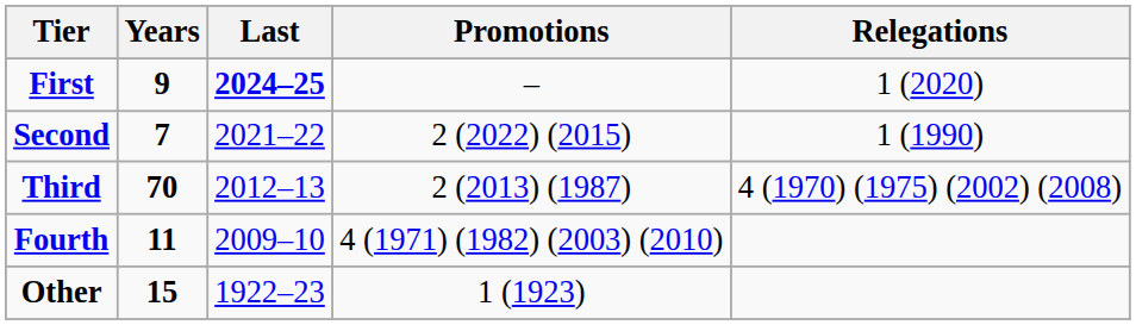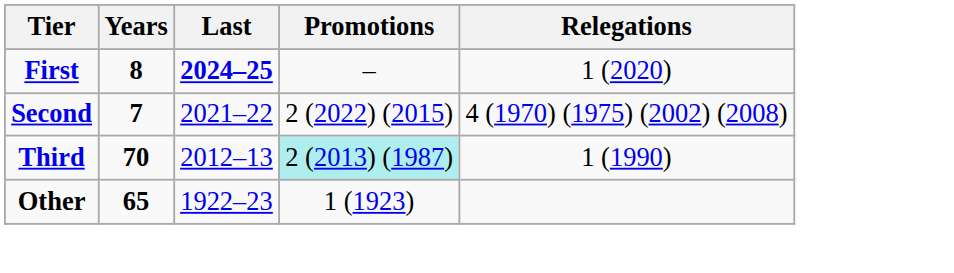First | Years: 9 -> 8
Second | Relegations: 1 (1990) -> 4 (1970) (1975) (2002) (2008)
Third | Promotions: no background -> paleturquoise background
Third | Relegations: 4 (1970) (1975) (2002) (2008) -> 1 (1990)
- row: Fourth | 11 | 2009–10 | 4 (1971) (1982) (2003) (2010)
Other | Years: 15 -> 65
